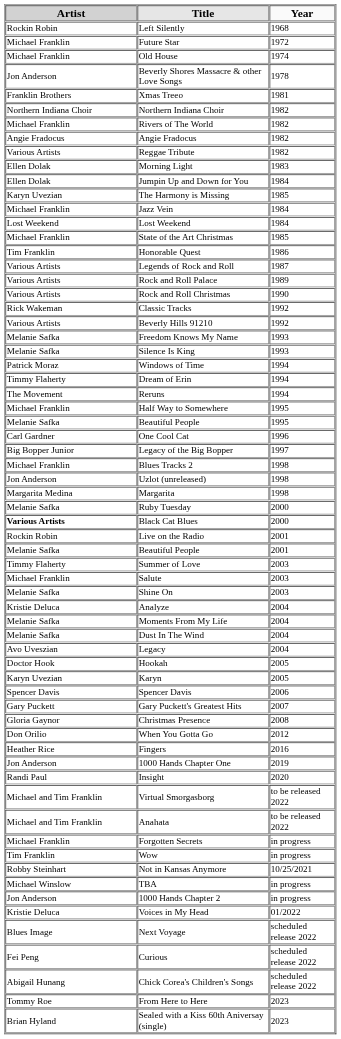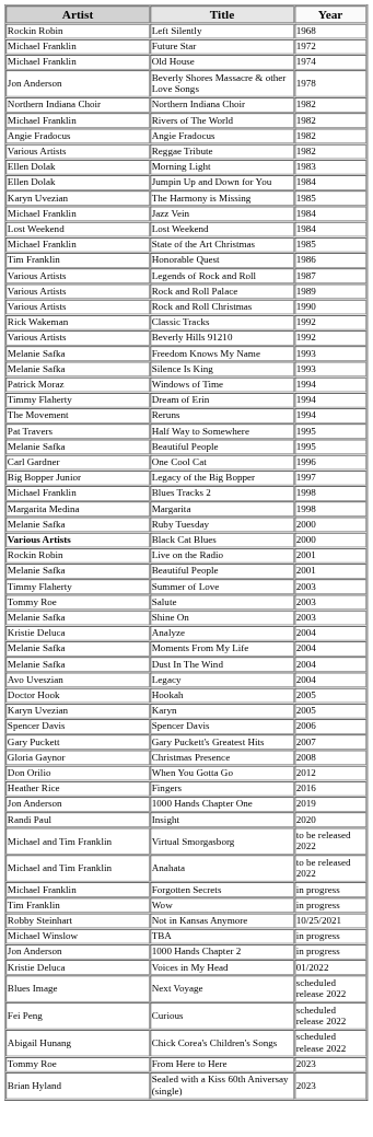- row: Franklin Brothers | Xmas Treeo | 1981
Half Way to Somewhere | Artist: Michael Franklin -> Pat Travers
- row: Jon Anderson | Uzlot (unreleased) | 1998
Salute | Artist: Michael Franklin -> Tommy Roe
